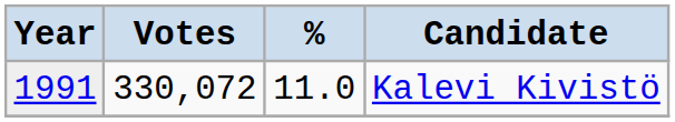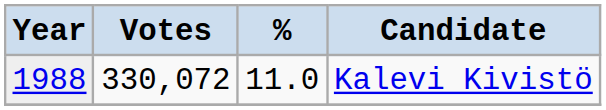Kalevi Kivistö | Year: 1991 -> 1988
